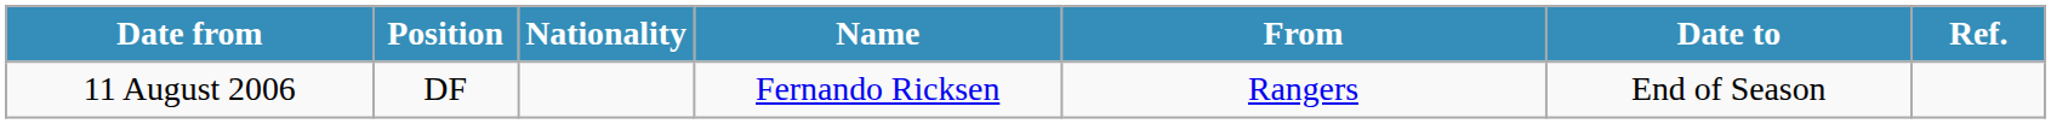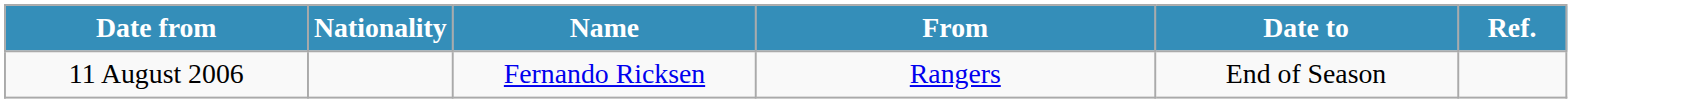- column: Position | DF
